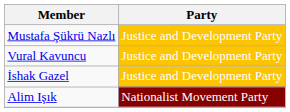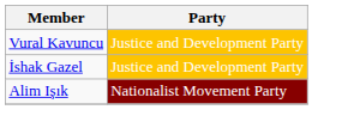- row: Mustafa Şükrü Nazlı | Justice and Development Party
